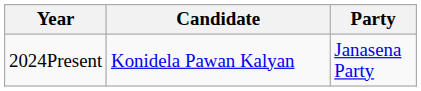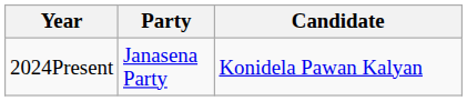columns swapped: Candidate <-> Party
